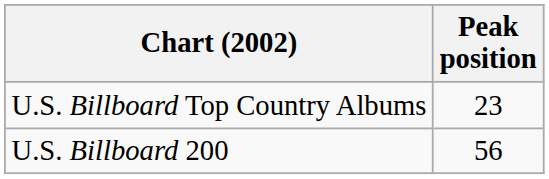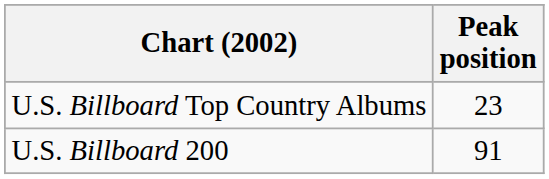U.S. Billboard 200 | Peak position: 56 -> 91
